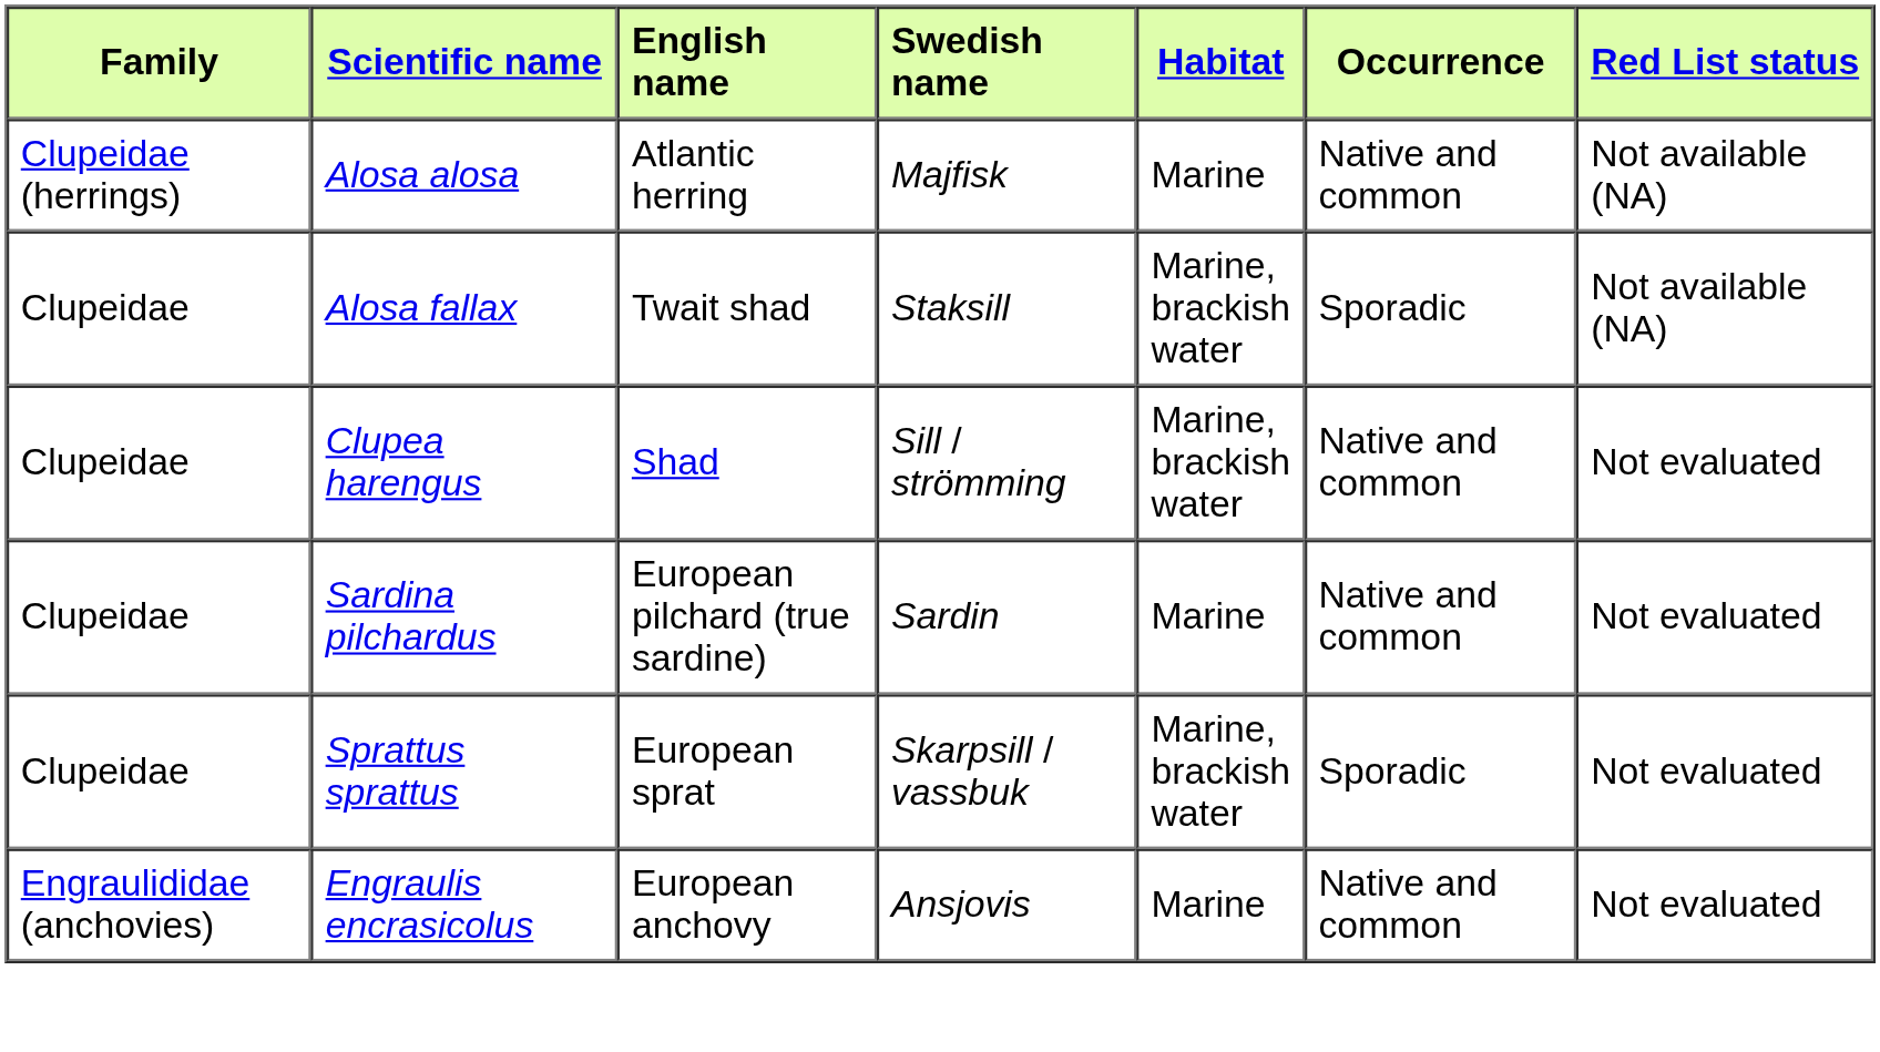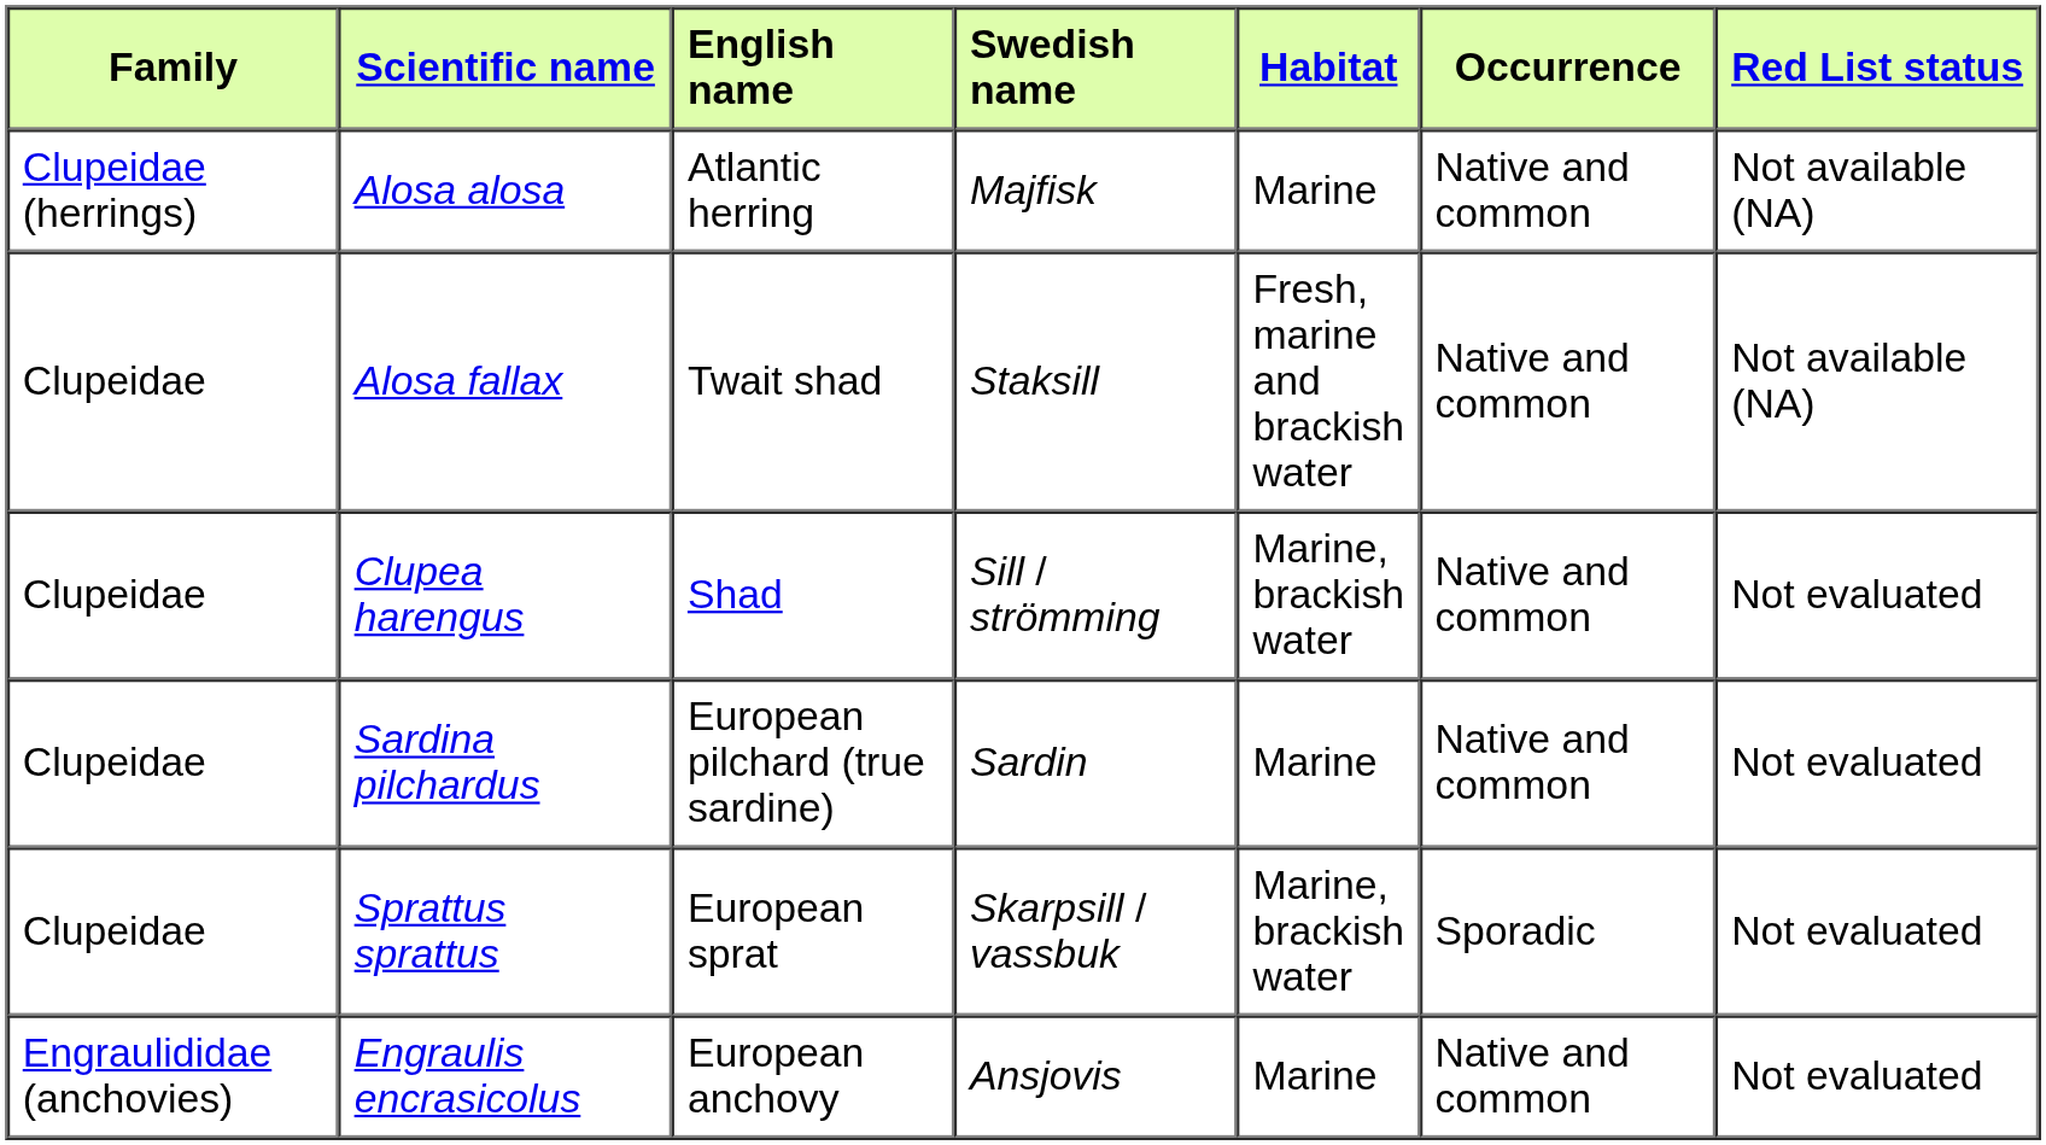Alosa fallax | Habitat: Marine, brackish water -> Fresh, marine and brackish water
Alosa fallax | Occurrence: Sporadic -> Native and common
